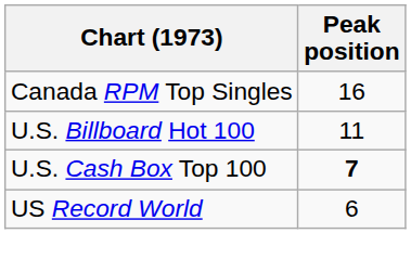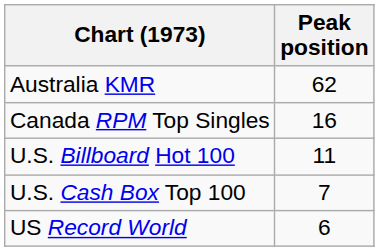+ row: Australia KMR | 62
U.S. Cash Box Top 100 | Peak position: bold -> normal
